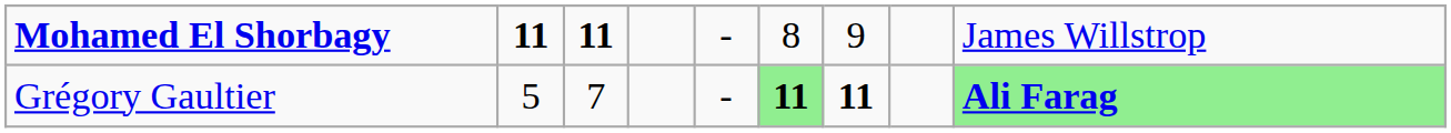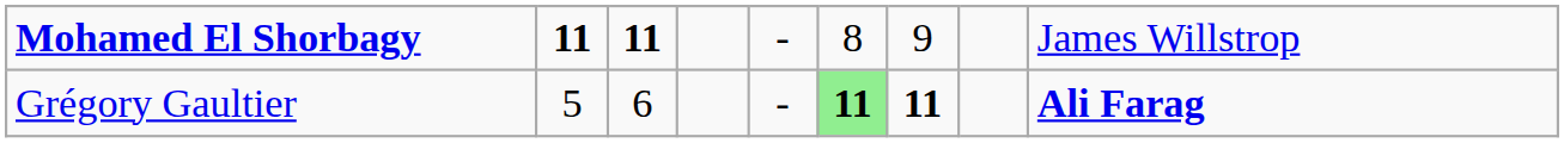Grégory Gaultier | column 3: 7 -> 6
Grégory Gaultier | column 9: lightgreen background -> no background
